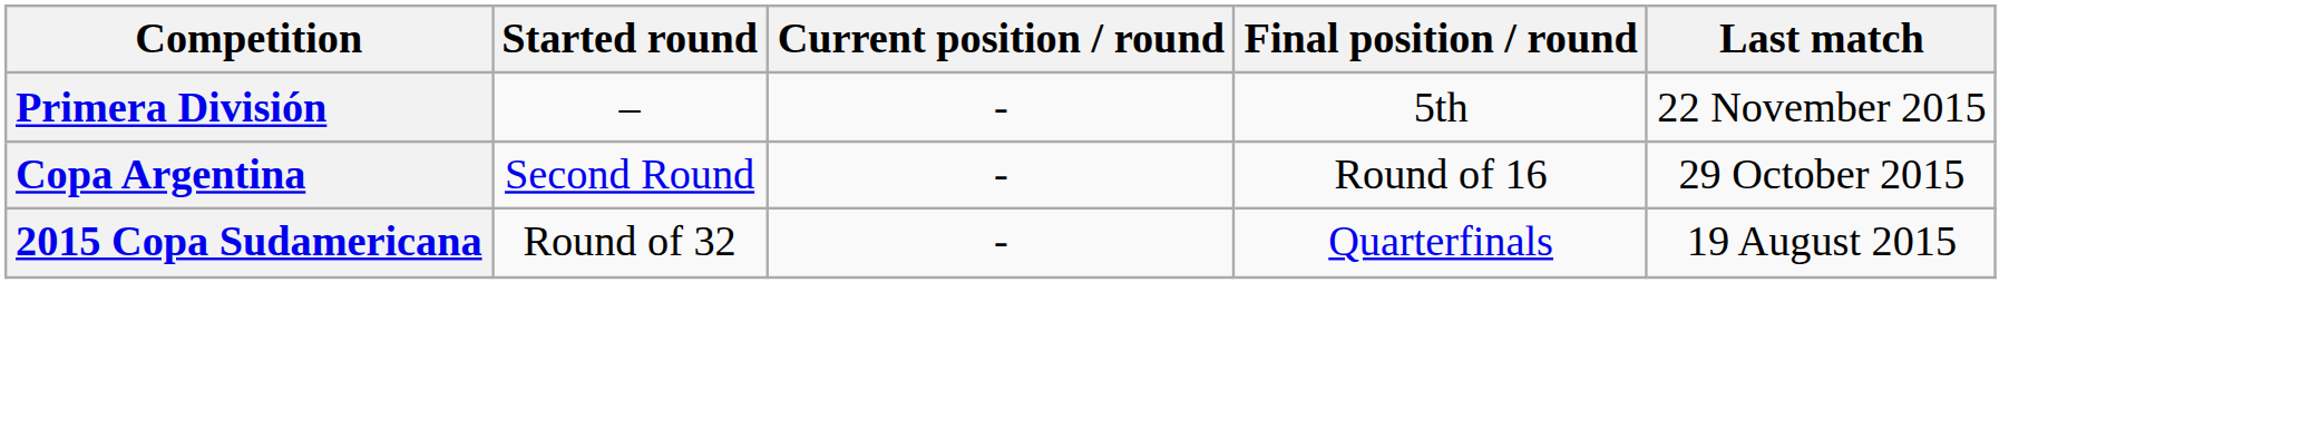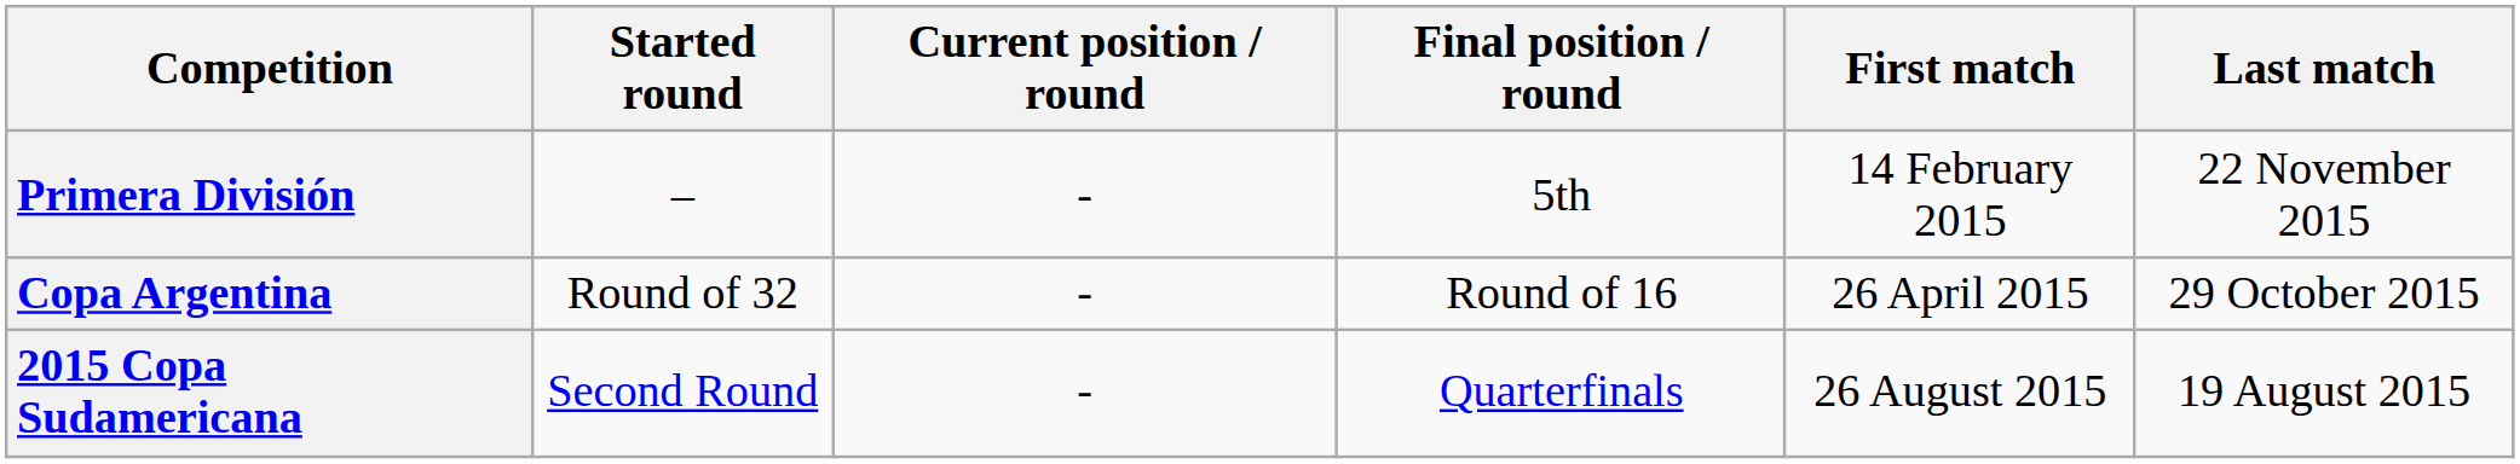+ column: First match | 14 February 2015 | 26 April 2015 | 26 August 2015
Copa Argentina | Started round: Second Round -> Round of 32
2015 Copa Sudamericana | Started round: Round of 32 -> Second Round
